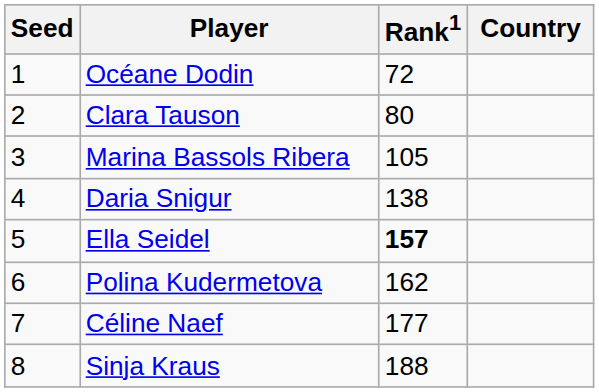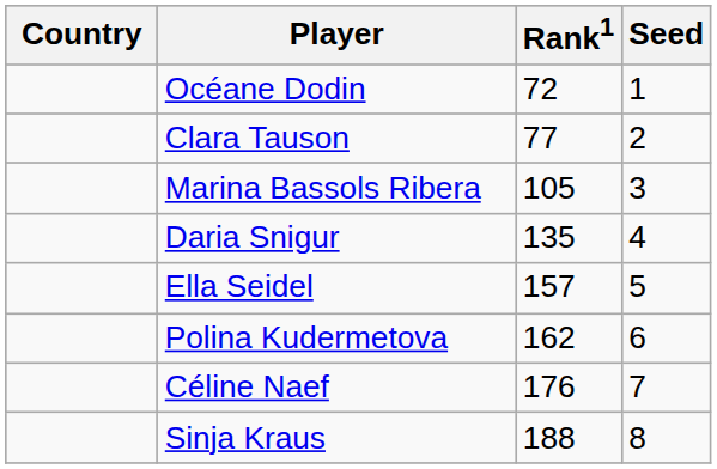columns swapped: Country <-> Seed
Clara Tauson | Rank1: 80 -> 77
Daria Snigur | Rank1: 138 -> 135
Ella Seidel | Rank1: bold -> normal
Céline Naef | Rank1: 177 -> 176
